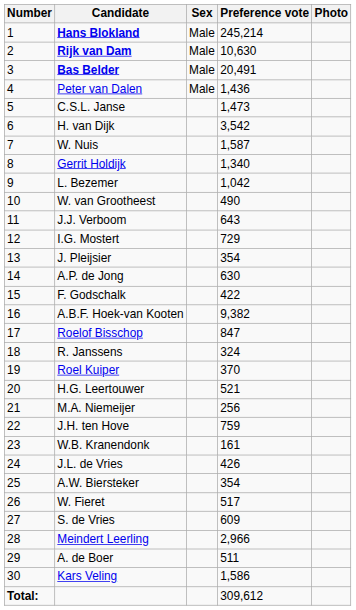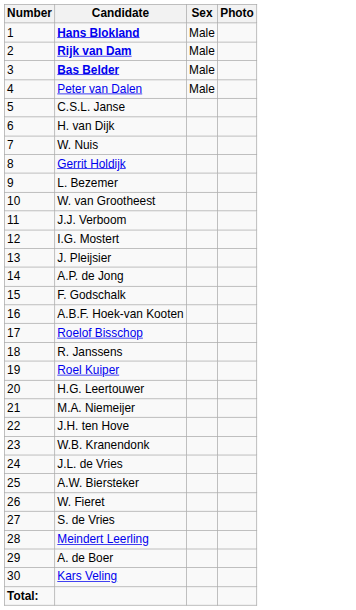- column: Preference vote | 245,214 | 10,630 | 20,491 | 1,436 | 1,473 | 3,542 | 1,587 | 1,340 | 1,042 | 490 | 643 | 729 | 354 | 630 | 422 | 9,382 | 847 | 324 | 370 | 521 | 256 | 759 | 161 | 426 | 354 | 517 | 609 | 2,966 | 511 | 1,586 | 309,612
